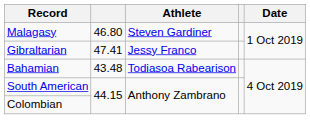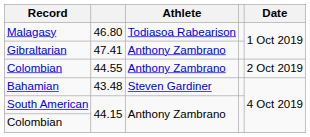Malagasy | Athlete: Steven Gardiner -> Todiasoa Rabearison
Gibraltarian | Athlete: Jessy Franco -> Anthony Zambrano
+ row: Colombian | 44.55 | Anthony Zambrano | 2 Oct 2019
Bahamian | Athlete: Todiasoa Rabearison -> Steven Gardiner
